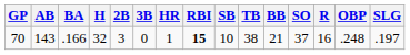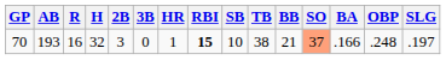columns swapped: R <-> BA
70 | AB: 143 -> 193
70 | SO: no background -> lightsalmon background
